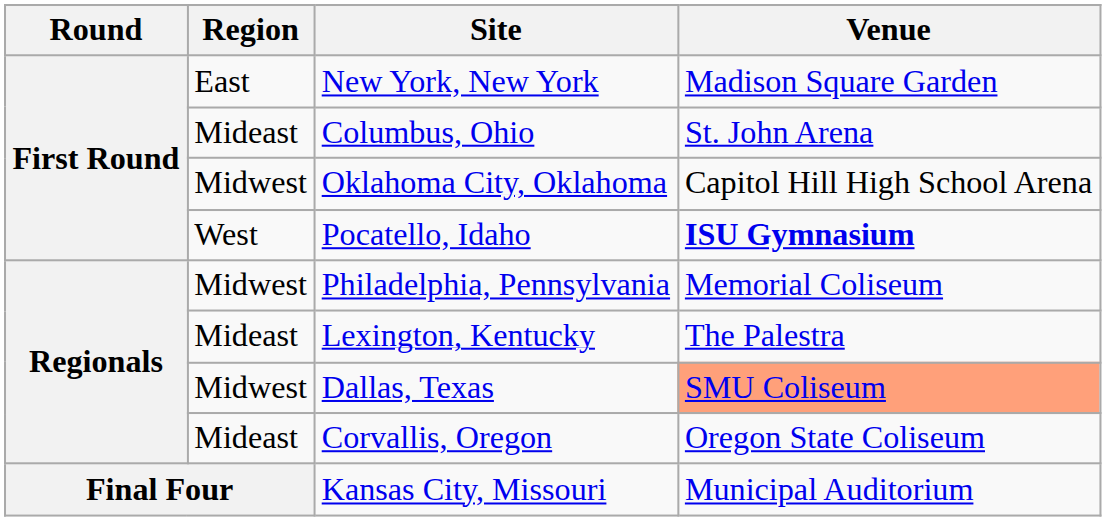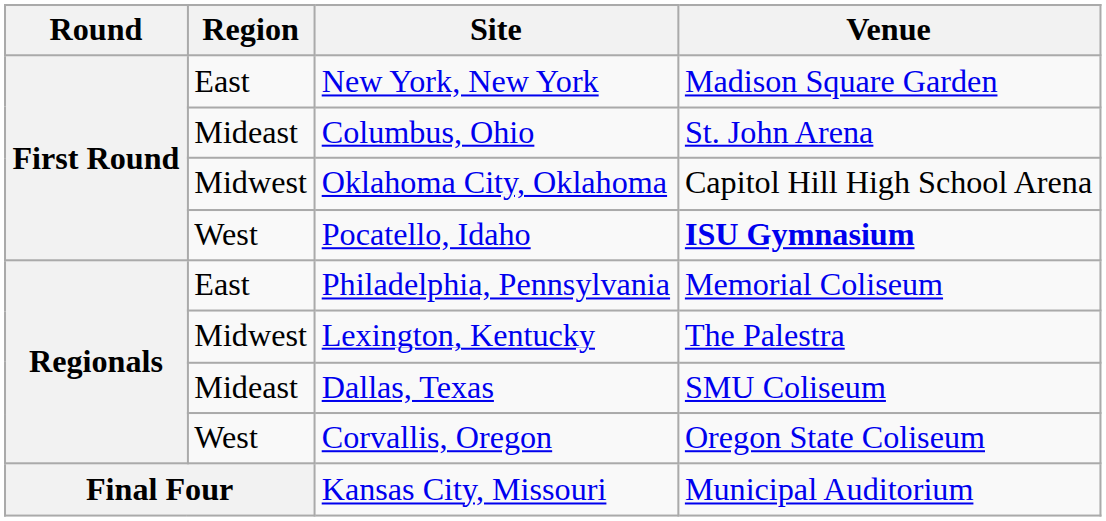Philadelphia, Pennsylvania | Region: Midwest -> East
Lexington, Kentucky | Region: Mideast -> Midwest
Dallas, Texas | Region: Midwest -> Mideast
Dallas, Texas | Venue: lightsalmon background -> no background
Corvallis, Oregon | Region: Mideast -> West
